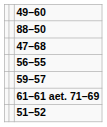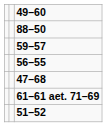rows swapped: 59–57 <-> 47–68
